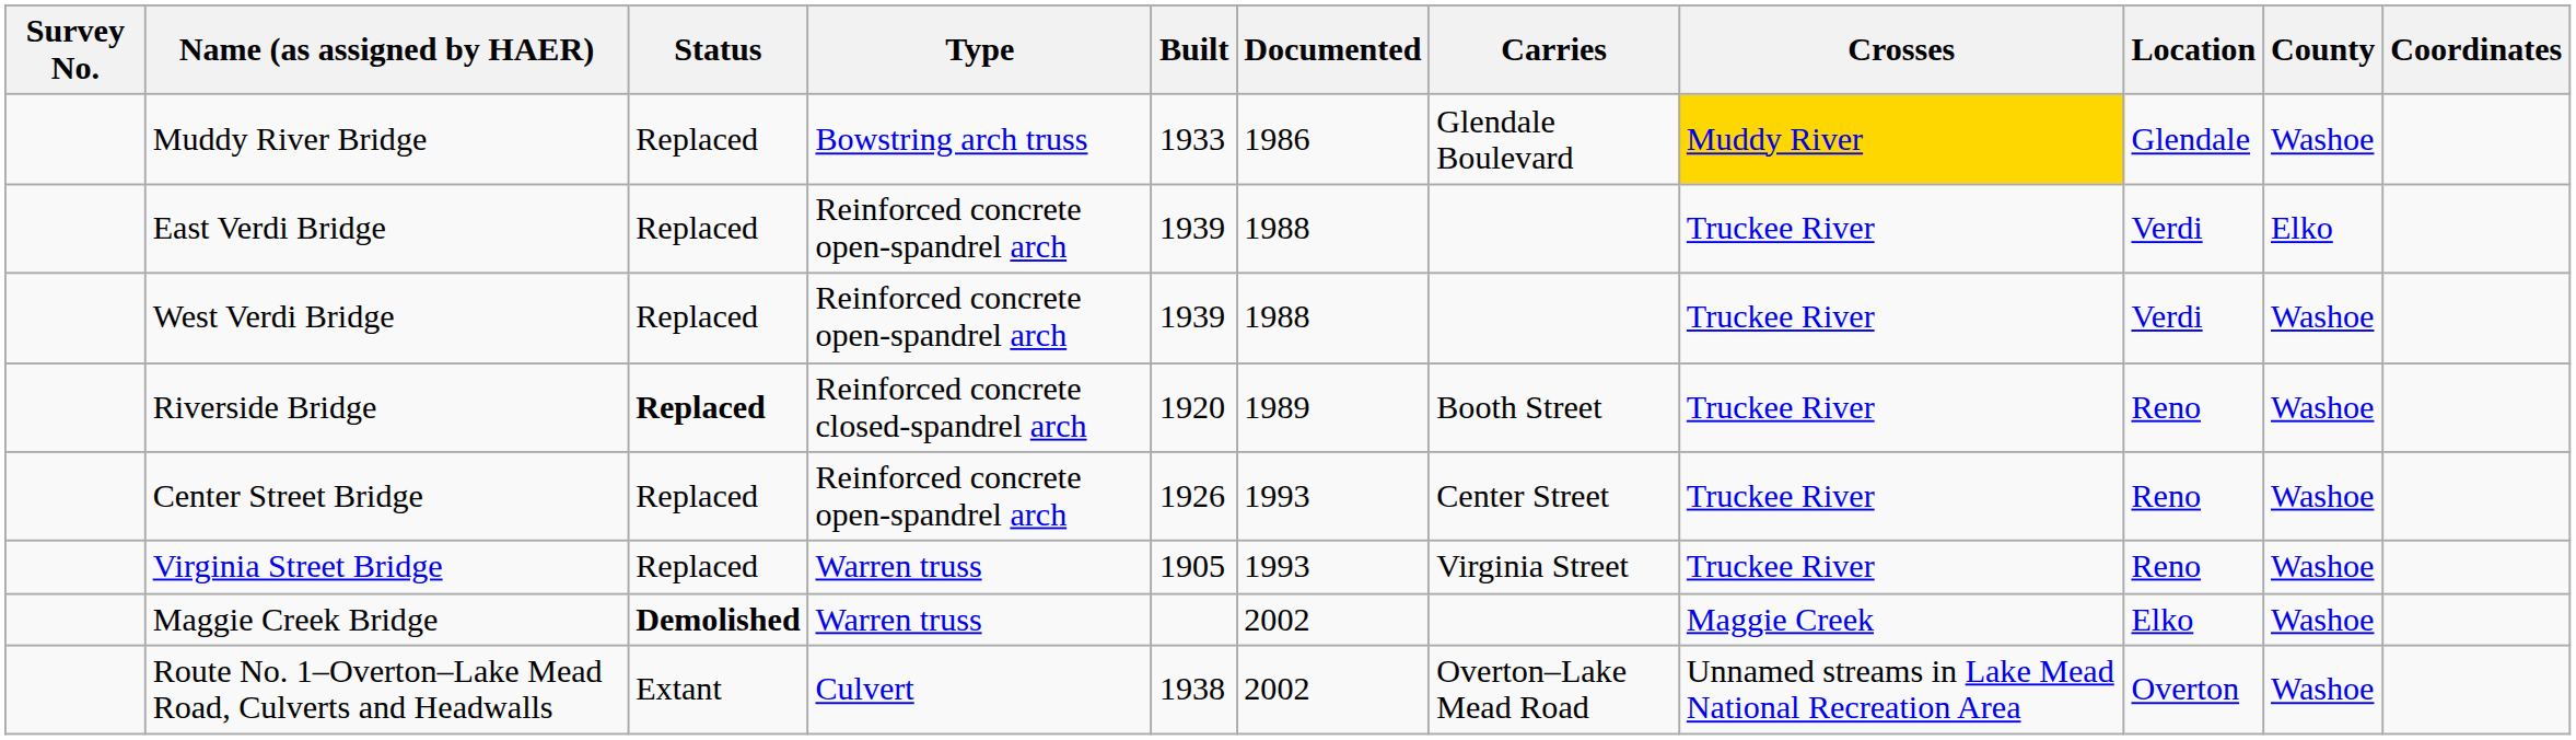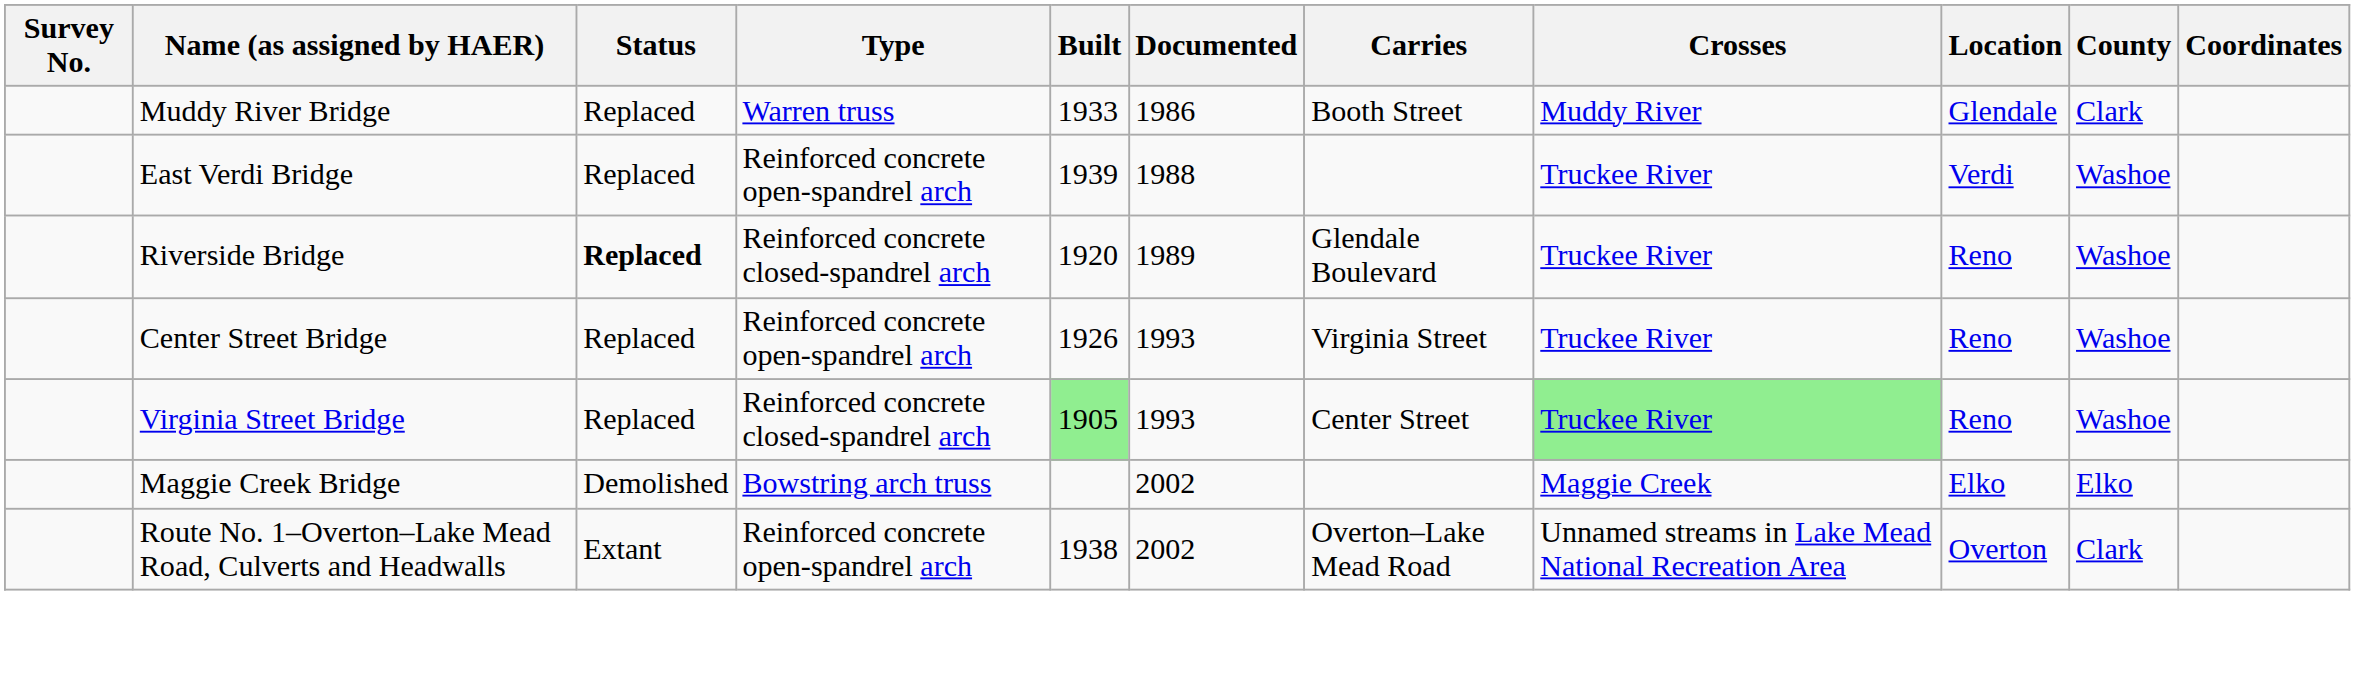Muddy River Bridge | Type: Bowstring arch truss -> Warren truss
Muddy River Bridge | Carries: Glendale Boulevard -> Booth Street
Muddy River Bridge | Crosses: gold background -> no background
Muddy River Bridge | County: Washoe -> Clark
East Verdi Bridge | County: Elko -> Washoe
- row: West Verdi Bridge | Replaced | Reinforced concrete open-spandrel arch | 1939 | 1988 | Truckee River | Verdi | Washoe
Riverside Bridge | Carries: Booth Street -> Glendale Boulevard
Center Street Bridge | Carries: Center Street -> Virginia Street
Virginia Street Bridge | Type: Warren truss -> Reinforced concrete closed-spandrel arch
Virginia Street Bridge | Built: no background -> lightgreen background
Virginia Street Bridge | Carries: Virginia Street -> Center Street
Virginia Street Bridge | Crosses: no background -> lightgreen background
Maggie Creek Bridge | Status: bold -> normal
Maggie Creek Bridge | Type: Warren truss -> Bowstring arch truss
Maggie Creek Bridge | County: Washoe -> Elko
Route No. 1–Overton–Lake Mead Road, Culverts and Headwalls | Type: Culvert -> Reinforced concrete open-spandrel arch
Route No. 1–Overton–Lake Mead Road, Culverts and Headwalls | County: Washoe -> Clark
